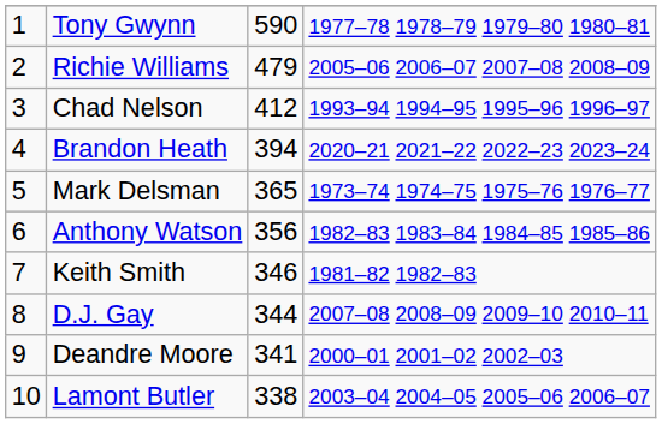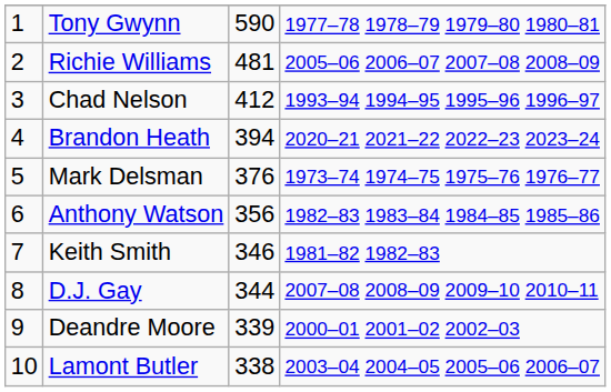Richie Williams | column 3: 479 -> 481
Mark Delsman | column 3: 365 -> 376
Deandre Moore | column 3: 341 -> 339
